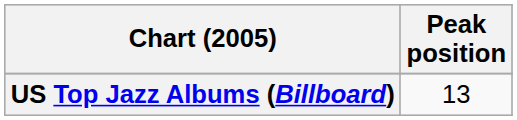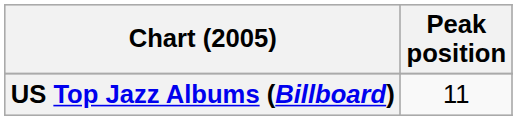US Top Jazz Albums (Billboard) | Peak position: 13 -> 11
